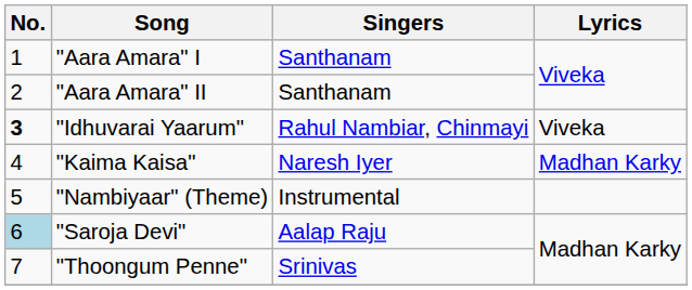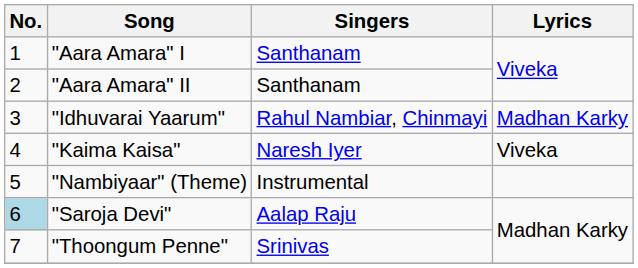"Idhuvarai Yaarum" | No.: bold -> normal
"Idhuvarai Yaarum" | Lyrics: Viveka -> Madhan Karky
"Kaima Kaisa" | Lyrics: Madhan Karky -> Viveka
